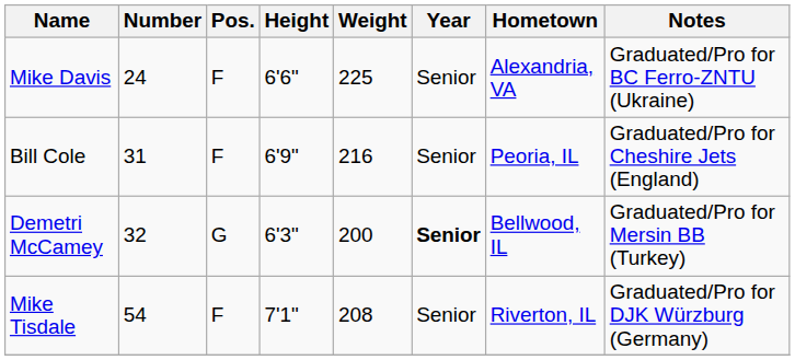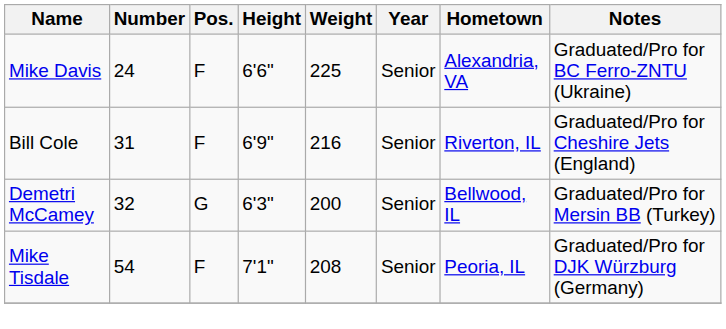Bill Cole | Hometown: Peoria, IL -> Riverton, IL
Demetri McCamey | Year: bold -> normal
Mike Tisdale | Hometown: Riverton, IL -> Peoria, IL
